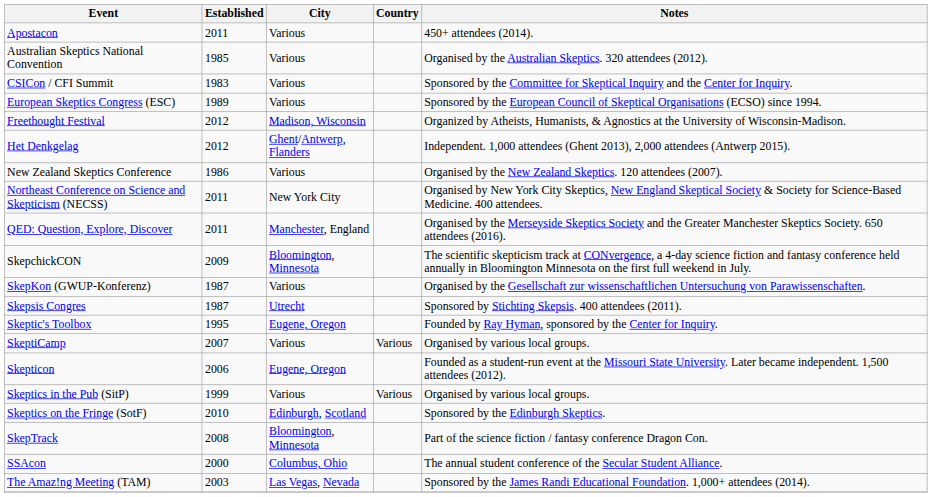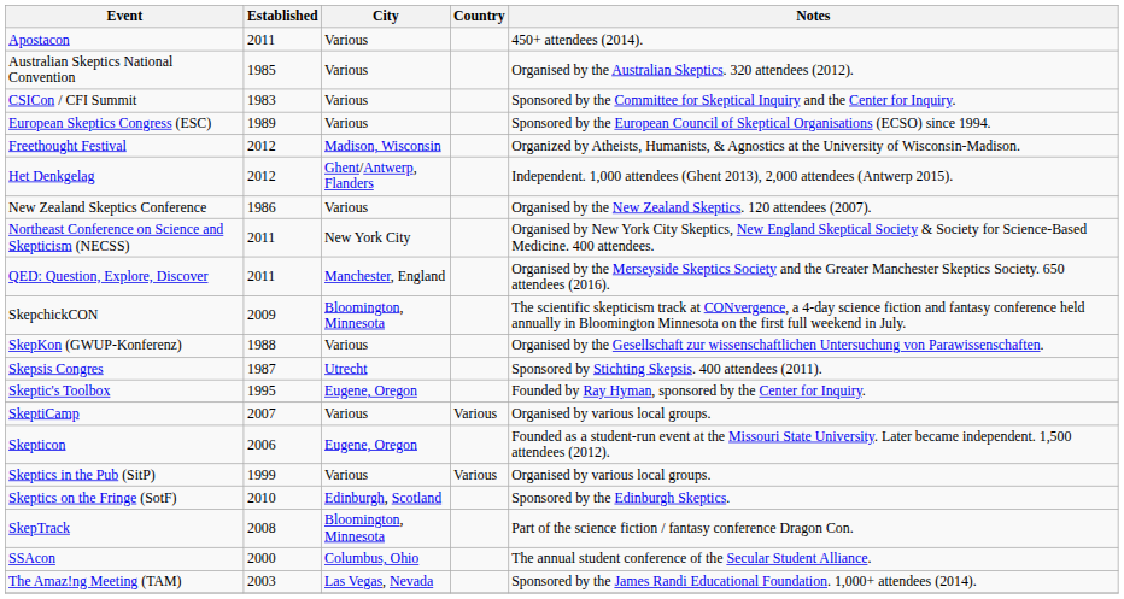SkepKon (GWUP-Konferenz) | Established: 1987 -> 1988
